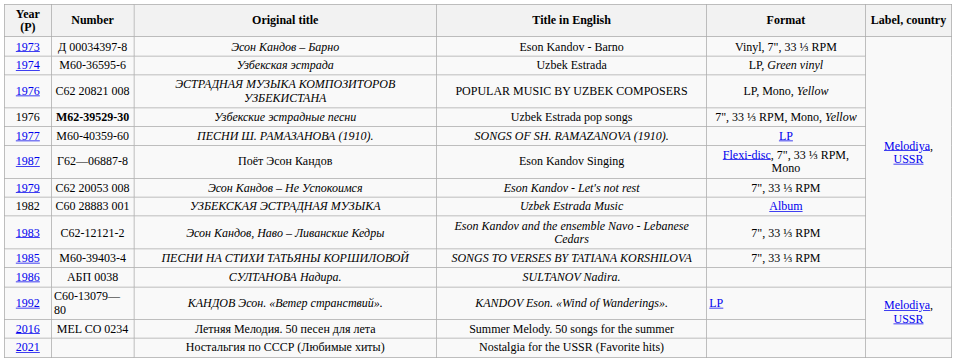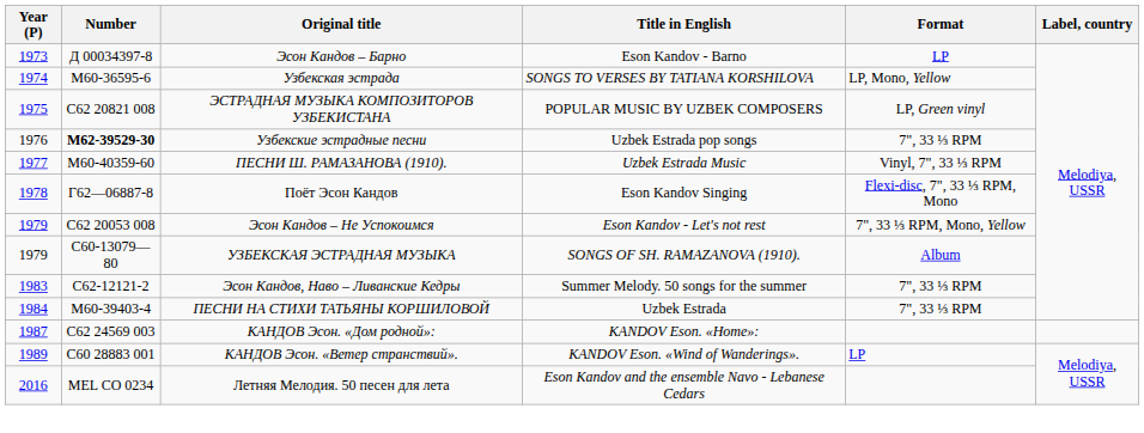Эсон Кандов – Барно | Format: Vinyl, 7", 33 ⅓ RPM -> LP
Узбекская эстрада | Title in English: Uzbek Estrada -> SONGS TO VERSES BY TATIANA KORSHILOVA
Узбекская эстрада | Format: LP, Green vinyl -> LP, Mono, Yellow
ЭСТРАДНАЯ МУЗЫКА КОМПОЗИТОРОВ УЗБЕКИСТАНА | Year (P): 1976 -> 1975
ЭСТРАДНАЯ МУЗЫКА КОМПОЗИТОРОВ УЗБЕКИСТАНА | Format: LP, Mono, Yellow -> LP, Green vinyl
Узбекские эстрадные песни | Format: 7", 33 ⅓ RPM, Mono, Yellow -> 7", 33 ⅓ RPM
ПЕСНИ Ш. РАМАЗАНОВА (1910). | Title in English: SONGS OF SH. RAMAZANOVA (1910). -> Uzbek Estrada Music
ПЕСНИ Ш. РАМАЗАНОВА (1910). | Format: LP -> Vinyl, 7", 33 ⅓ RPM
Поёт Эсон Кандов | Year (P): 1987 -> 1978
Эсон Кандов – Не Успокоимся | Format: 7", 33 ⅓ RPM -> 7", 33 ⅓ RPM, Mono, Yellow
УЗБЕКСКАЯ ЭСТРАДНАЯ МУЗЫКА | Year (P): 1982 -> 1979
УЗБЕКСКАЯ ЭСТРАДНАЯ МУЗЫКА | Number: С60 28883 001 -> С60-13079—80
УЗБЕКСКАЯ ЭСТРАДНАЯ МУЗЫКА | Title in English: Uzbek Estrada Music -> SONGS OF SH. RAMAZANOVA (1910).
Эсон Кандов, Наво – Ливанские Кедры | Title in English: Eson Kandov and the ensemble Navo - Lebanese Cedars -> Summer Melody. 50 songs for the summer
ПЕСНИ НА СТИХИ ТАТЬЯНЫ КОРШИЛОВОЙ | Year (P): 1985 -> 1984
ПЕСНИ НА СТИХИ ТАТЬЯНЫ КОРШИЛОВОЙ | Title in English: SONGS TO VERSES BY TATIANA KORSHILOVA -> Uzbek Estrada
- row: 1986 | АБП 0038 | СУЛТАНОВА Надира. | SULTANOV Nadira.
+ row: 1987 | С62 24569 003 | КАНДОВ Эсон. «Дом родной»: | KANDOV Eson. «Home»:
КАНДОВ Эсон. «Ветер странствий». | Year (P): 1992 -> 1989
КАНДОВ Эсон. «Ветер странствий». | Number: С60-13079—80 -> С60 28883 001
Летняя Мелодия. 50 песен для лета | Title in English: Summer Melody. 50 songs for the summer -> Eson Kandov and the ensemble Navo - Lebanese Cedars
- row: 2021 | Ностальгия по СССР (Любимые хиты) | Nostalgia for the USSR (Favorite hits)
